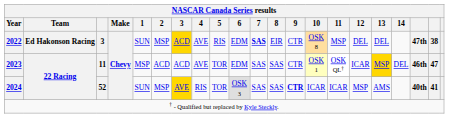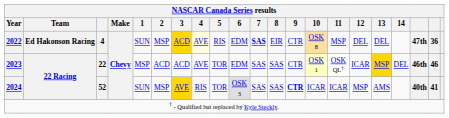2022 | column 3: 3 -> 4
2022 | NASCAR Canada Series results / 4: no background -> lightyellow background
2022 | column 20: 38 -> 36
2023 | column 3: 11 -> 22
2023 | column 20: 47 -> 46
